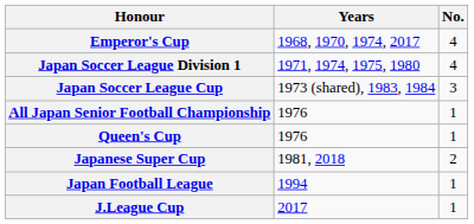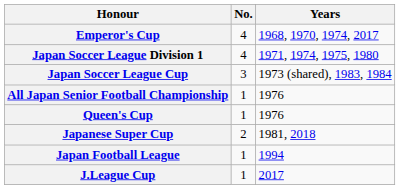columns swapped: No. <-> Years
